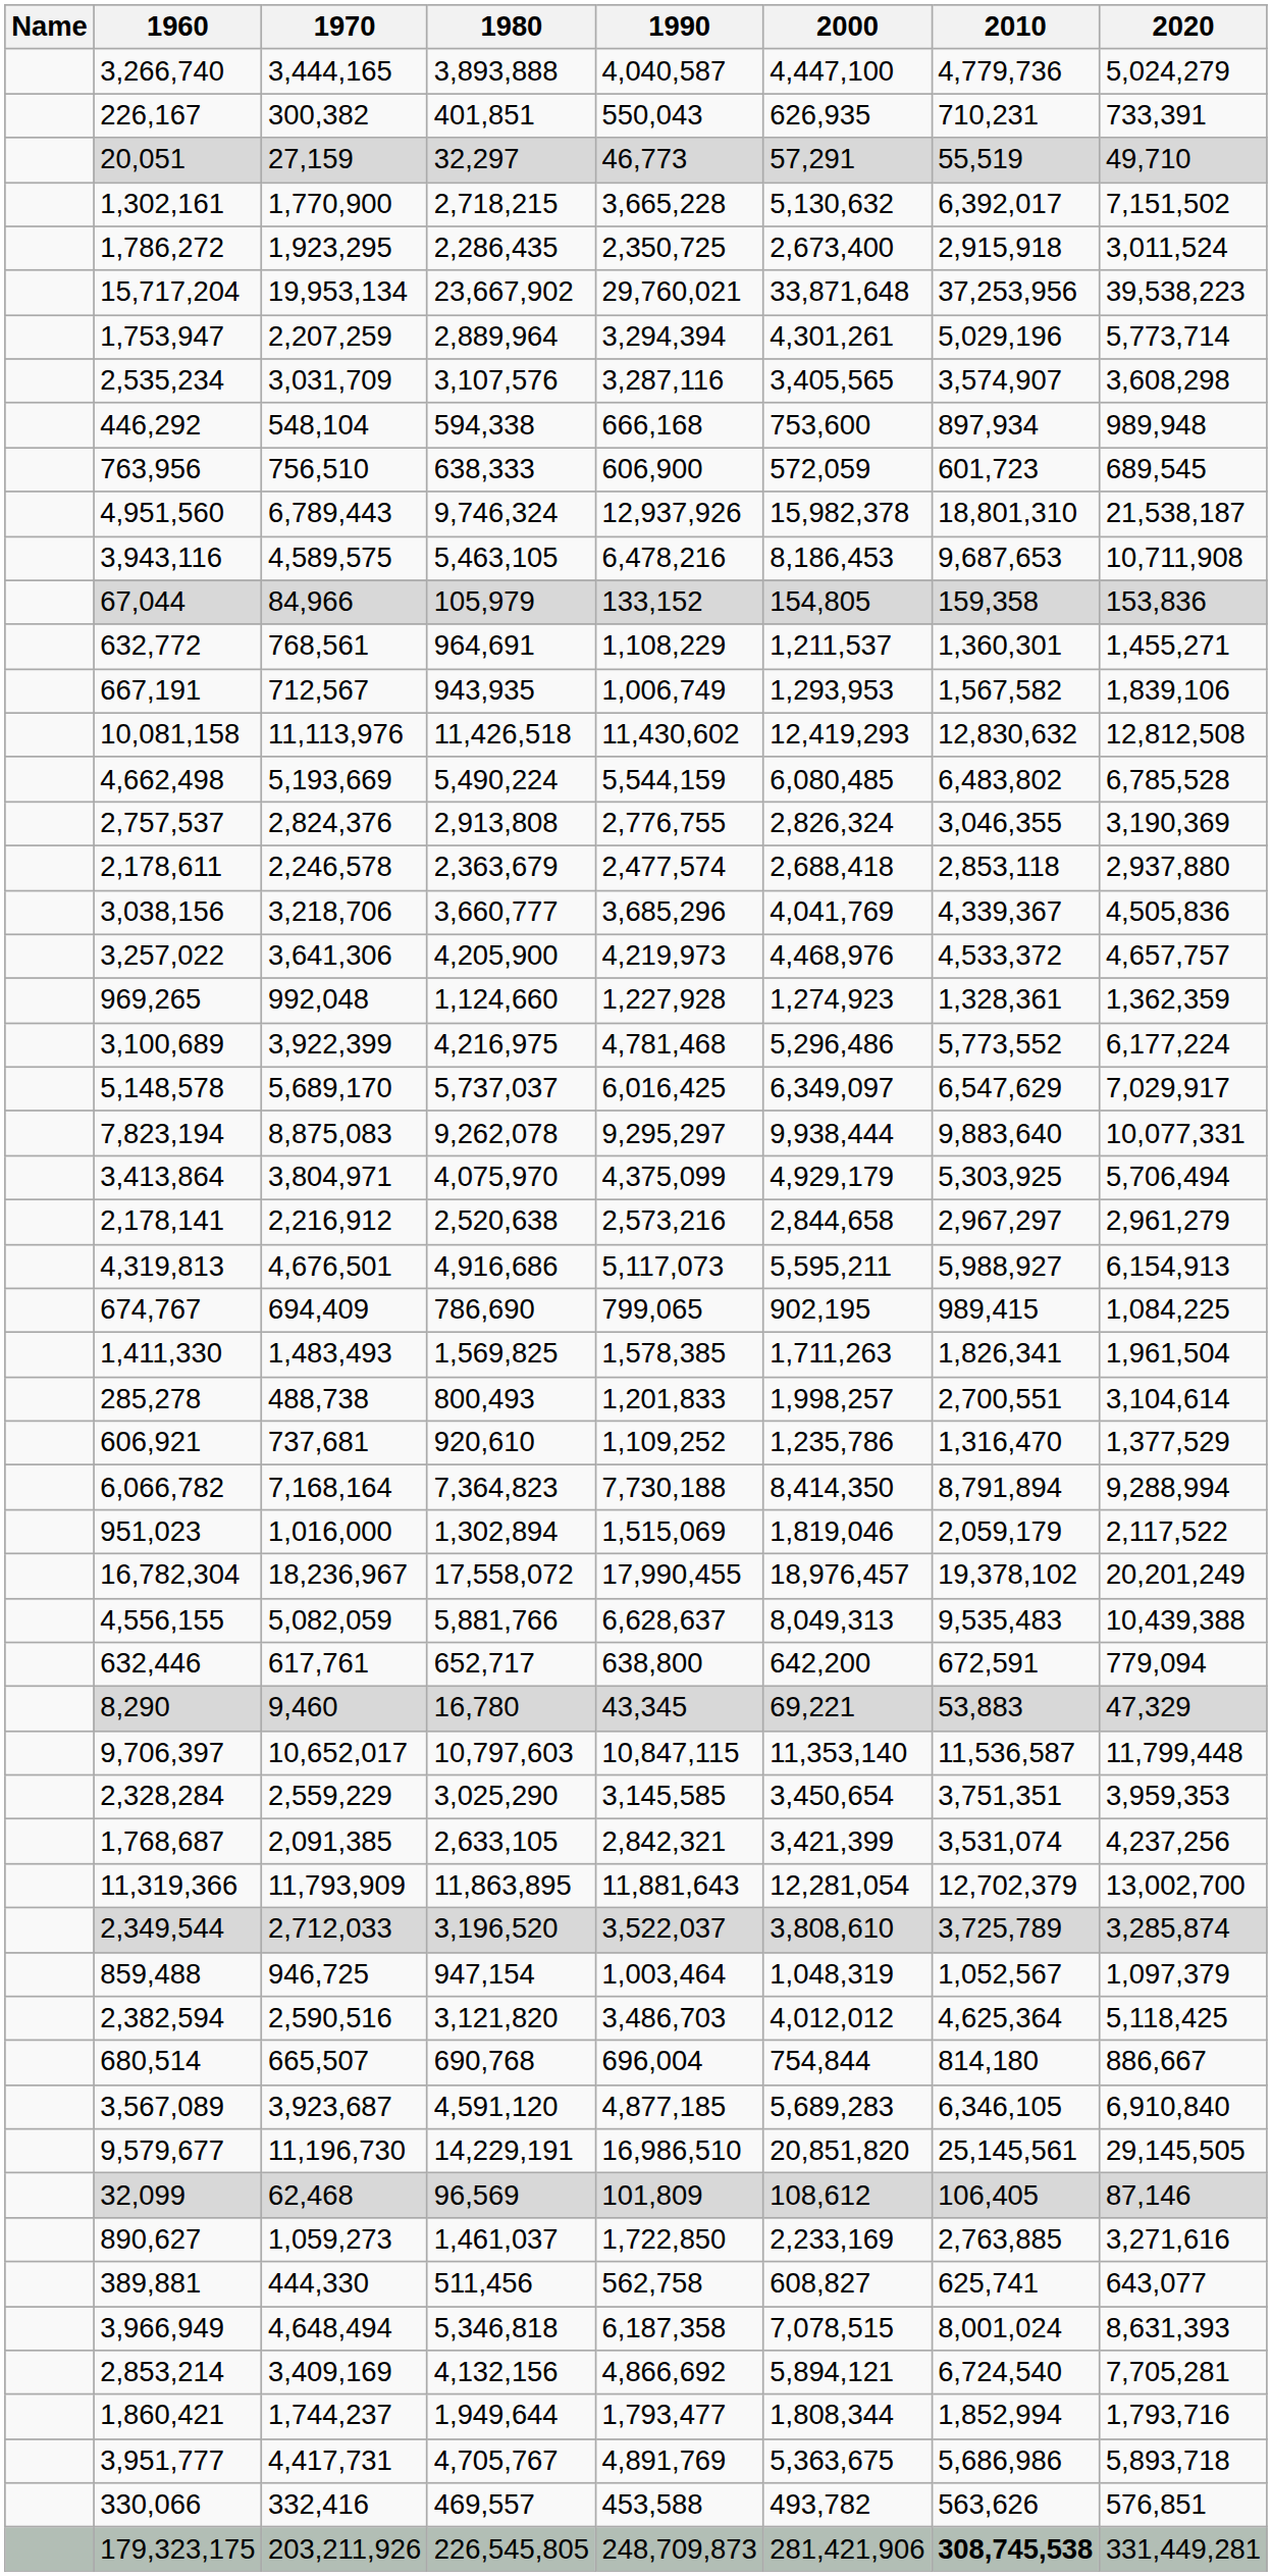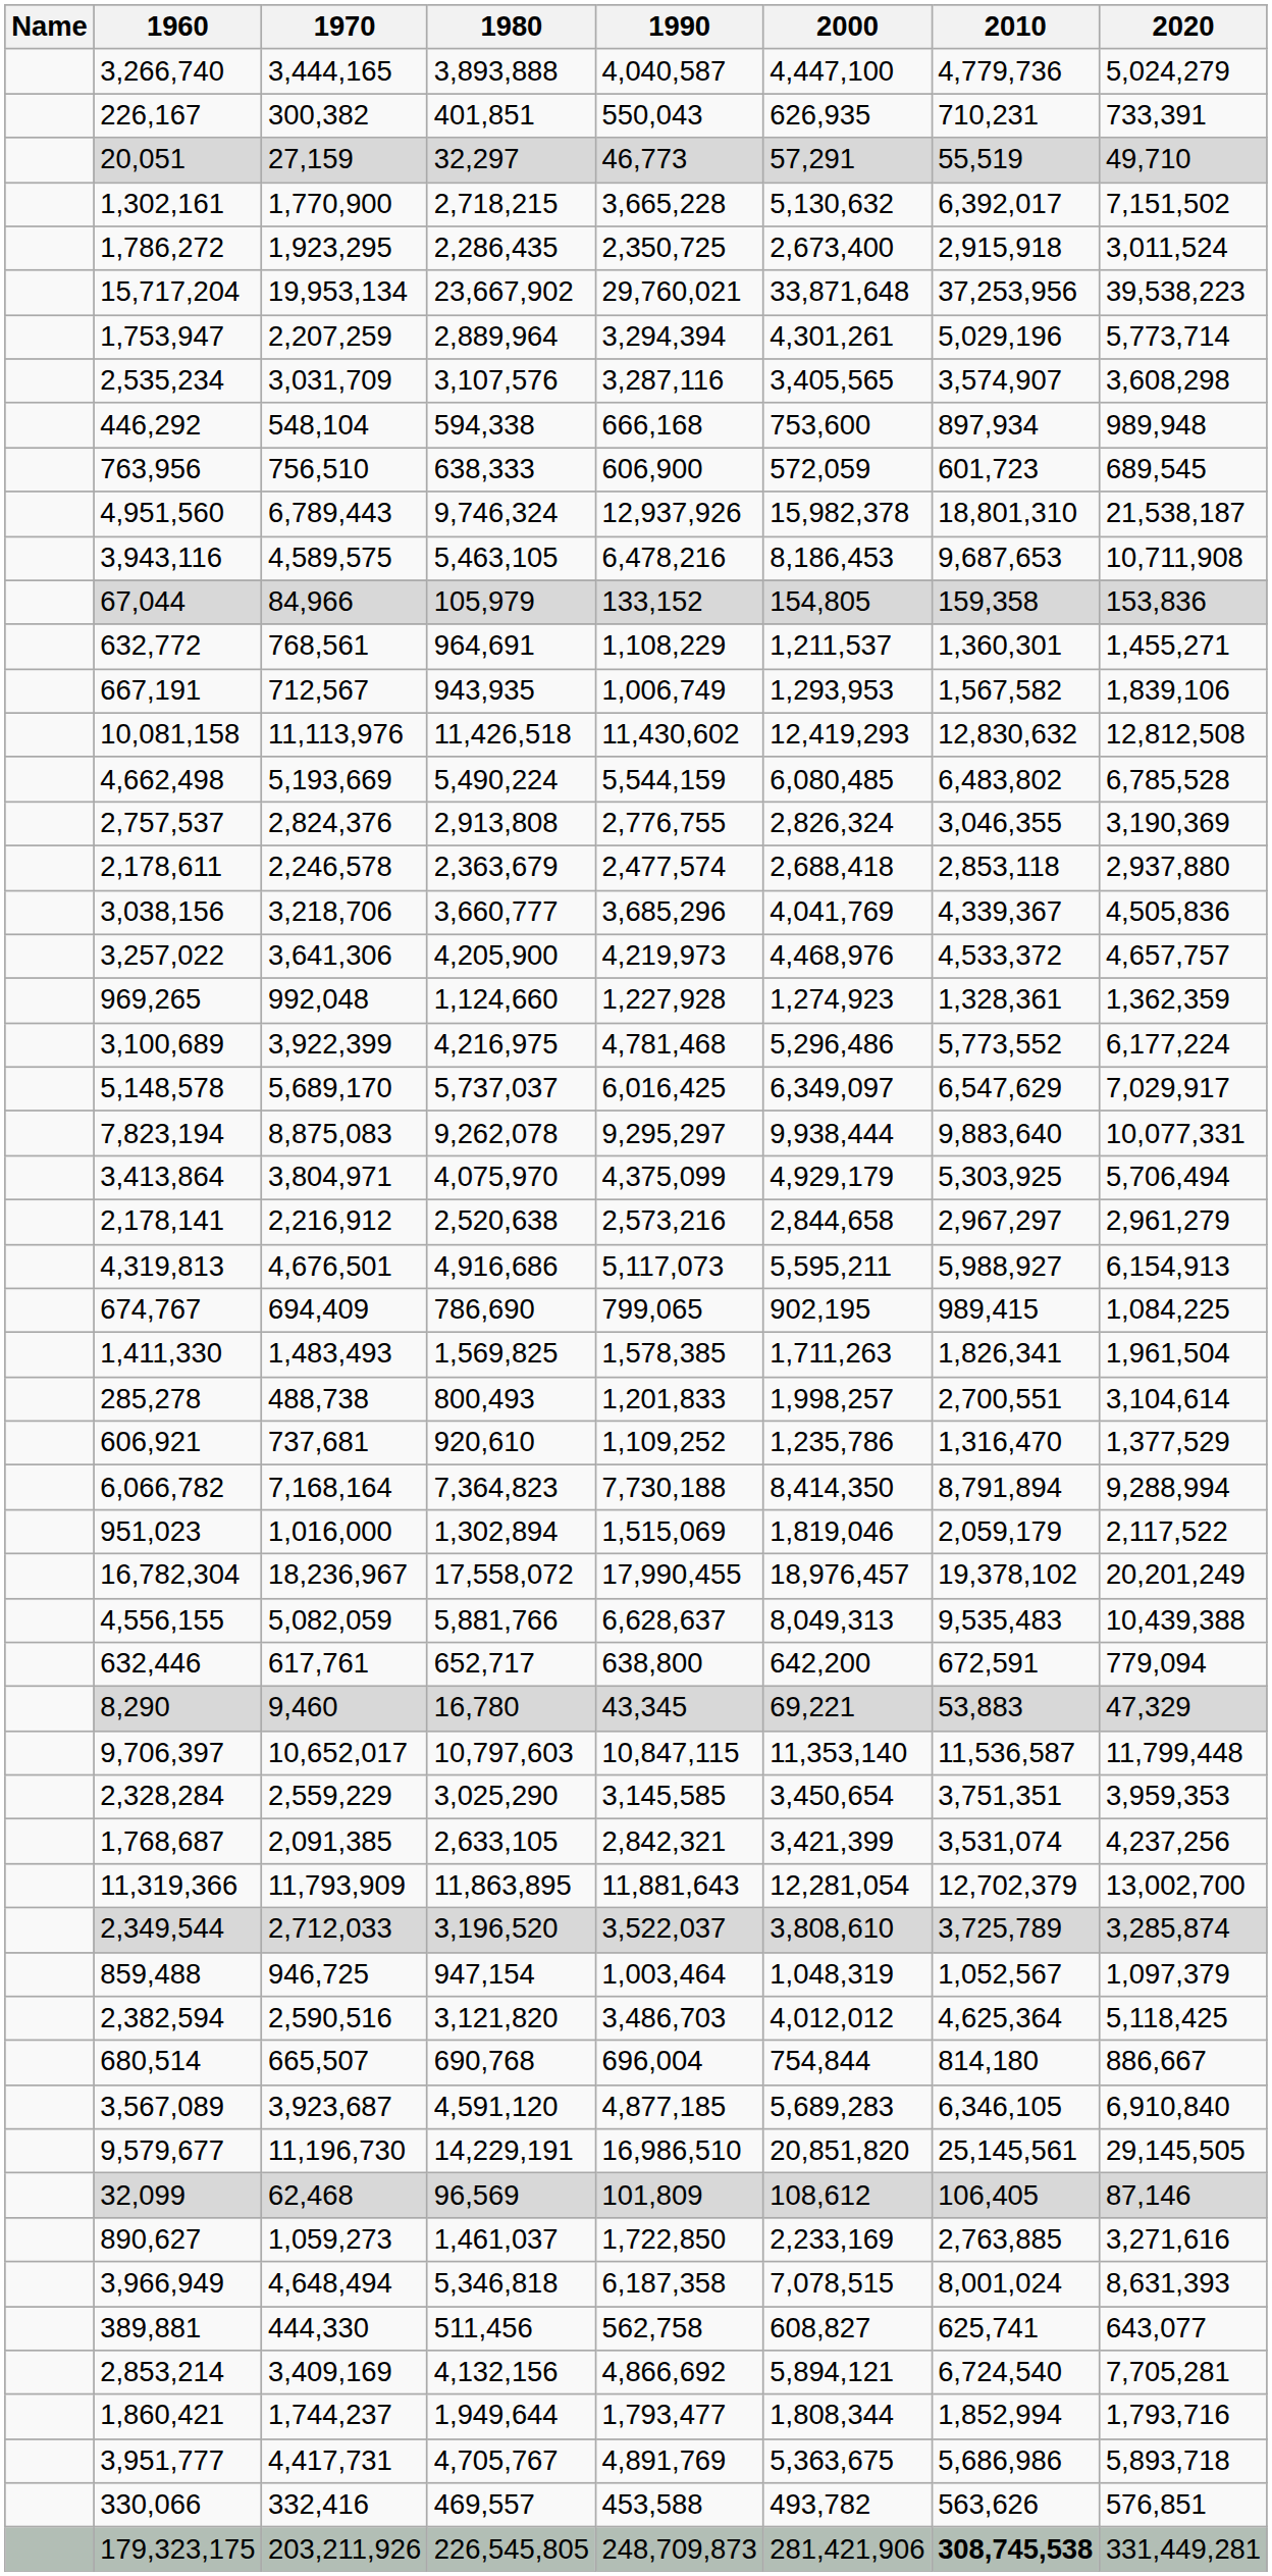rows swapped: 389,881 <-> 3,966,949
